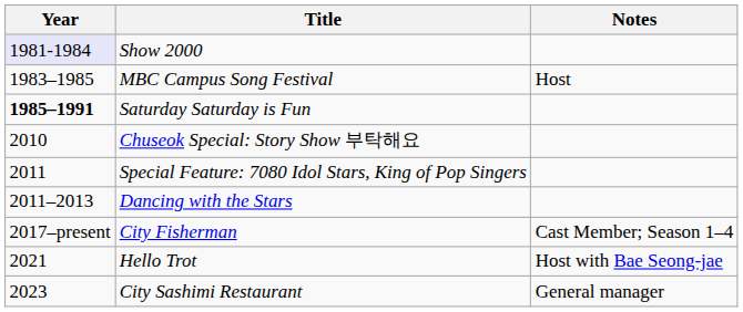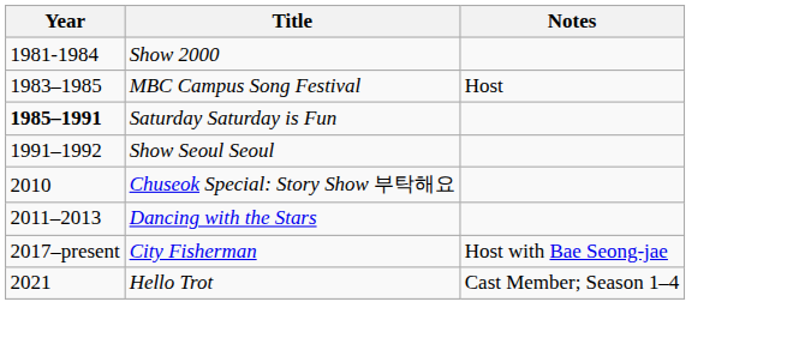Show 2000 | Year: lavender background -> no background
+ row: 1991–1992 | Show Seoul Seoul
- row: 2011 | Special Feature: 7080 Idol Stars, King of Pop Singers
City Fisherman | Notes: Cast Member; Season 1–4 -> Host with Bae Seong-jae
Hello Trot | Notes: Host with Bae Seong-jae -> Cast Member; Season 1–4
- row: 2023 | City Sashimi Restaurant | General manager
